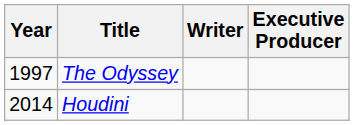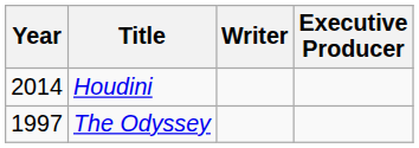rows swapped: The Odyssey <-> Houdini
